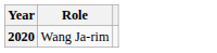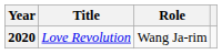+ column: Title | Love Revolution
